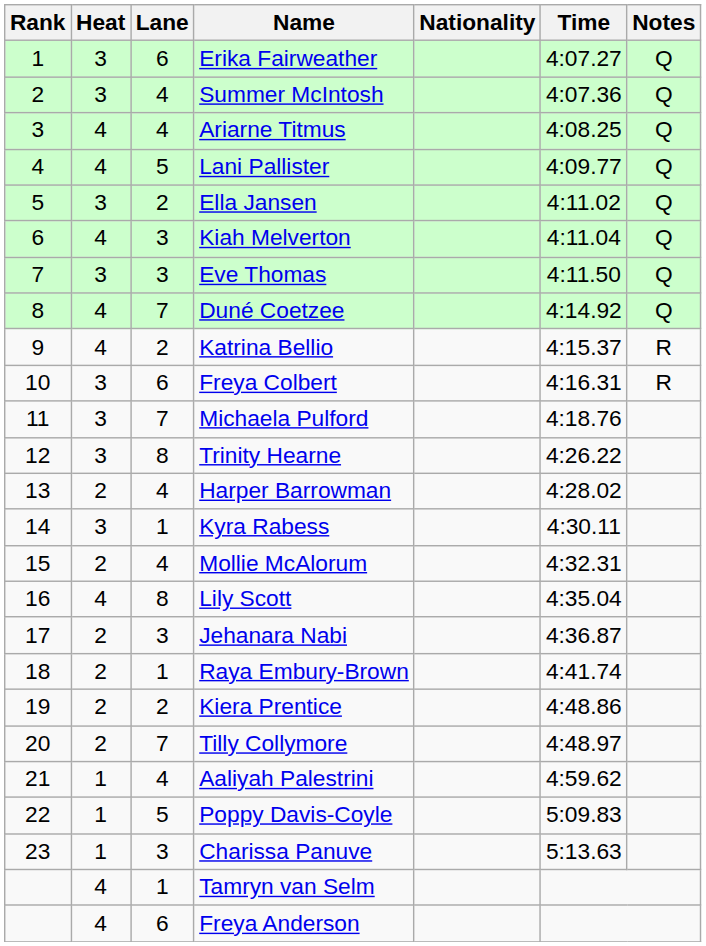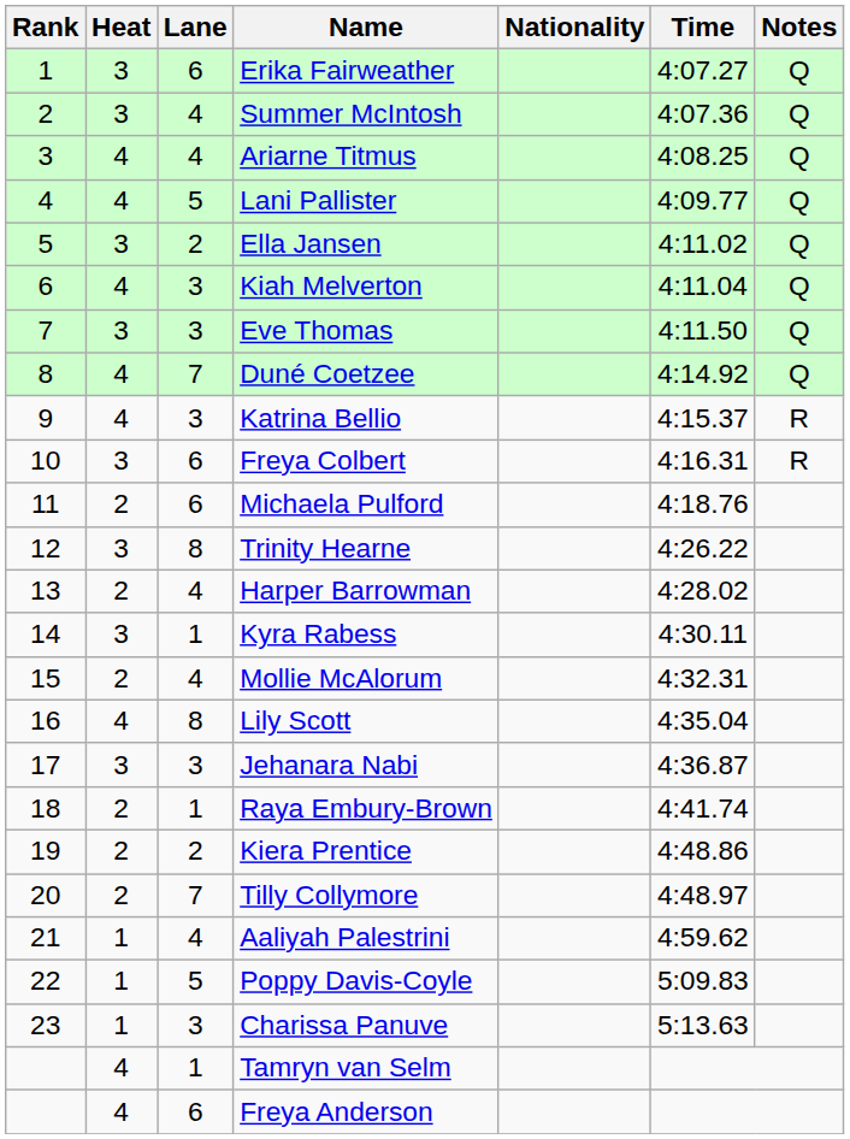Katrina Bellio | Lane: 2 -> 3
Michaela Pulford | Heat: 3 -> 2
Michaela Pulford | Lane: 7 -> 6
Jehanara Nabi | Heat: 2 -> 3
